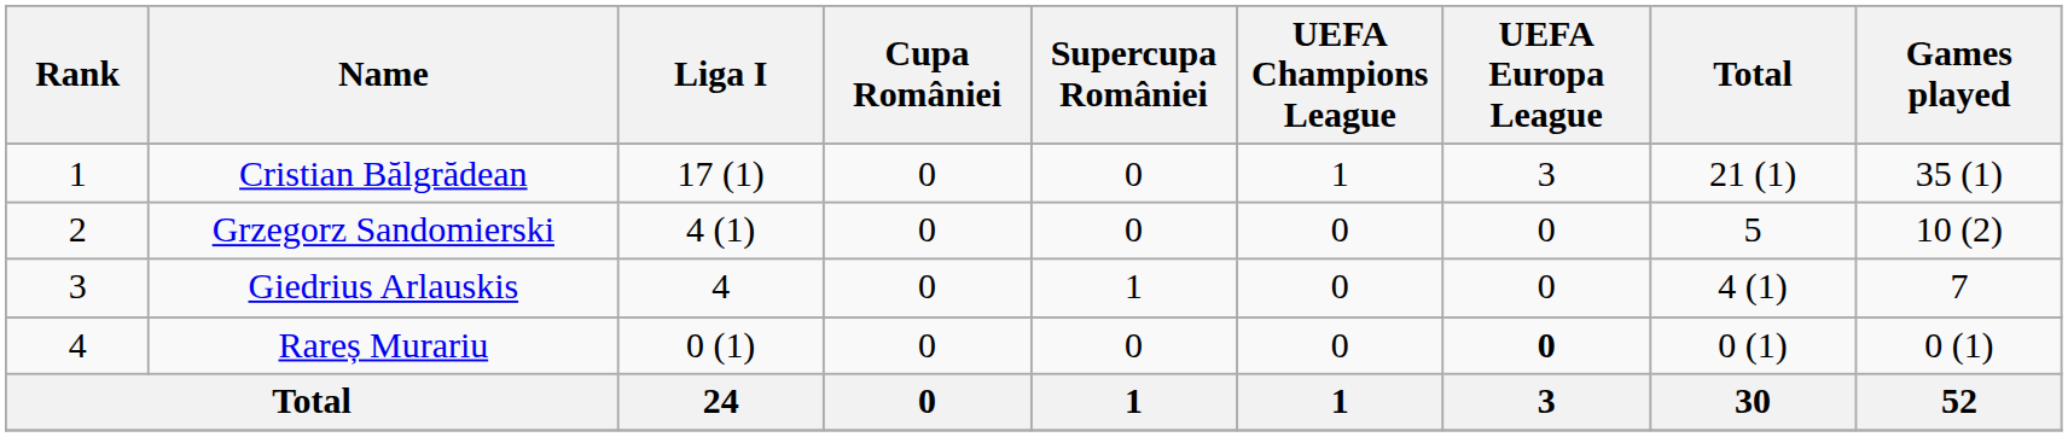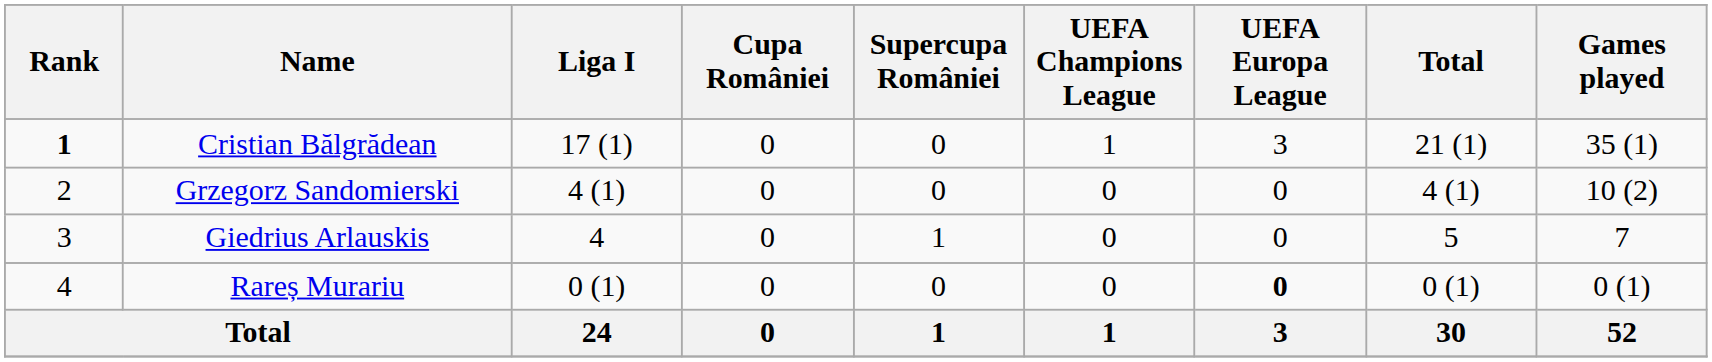Cristian Bălgrădean | Rank: normal -> bold
Grzegorz Sandomierski | Total: 5 -> 4 (1)
Giedrius Arlauskis | Total: 4 (1) -> 5
